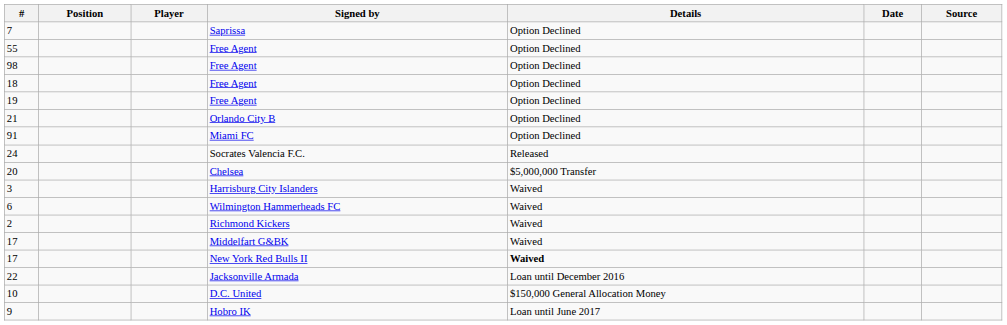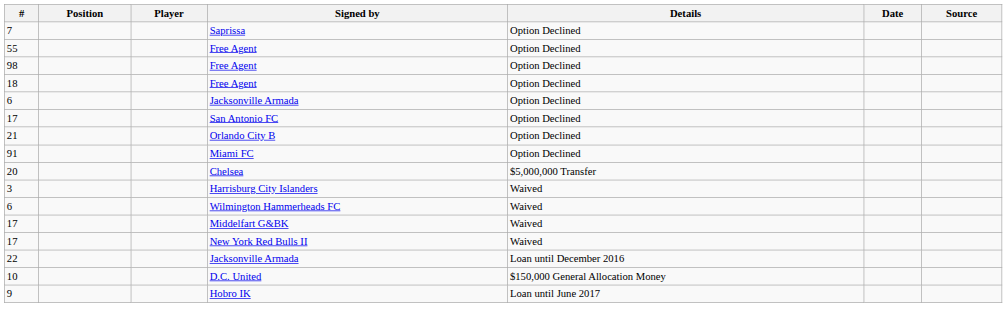+ row: 6 | Jacksonville Armada | Option Declined
- row: 19 | Free Agent | Option Declined
+ row: 17 | San Antonio FC | Option Declined
- row: 24 | Socrates Valencia F.C. | Released
- row: 2 | Richmond Kickers | Waived
17 / New York Red Bulls II | Details: bold -> normal
